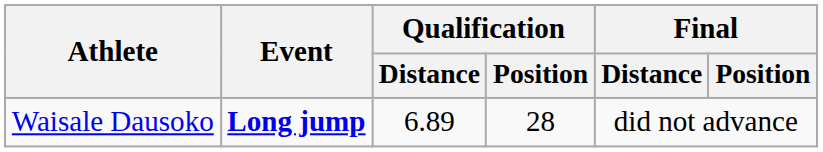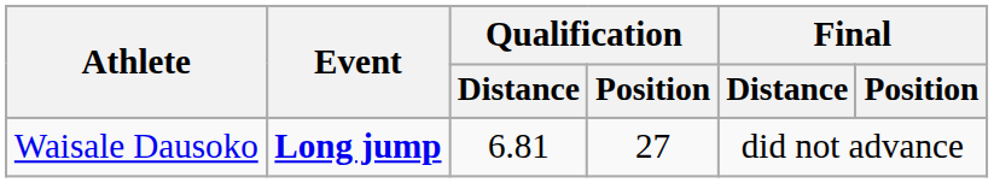Waisale Dausoko | Qualification / Distance: 6.89 -> 6.81
Waisale Dausoko | Qualification / Position: 28 -> 27
